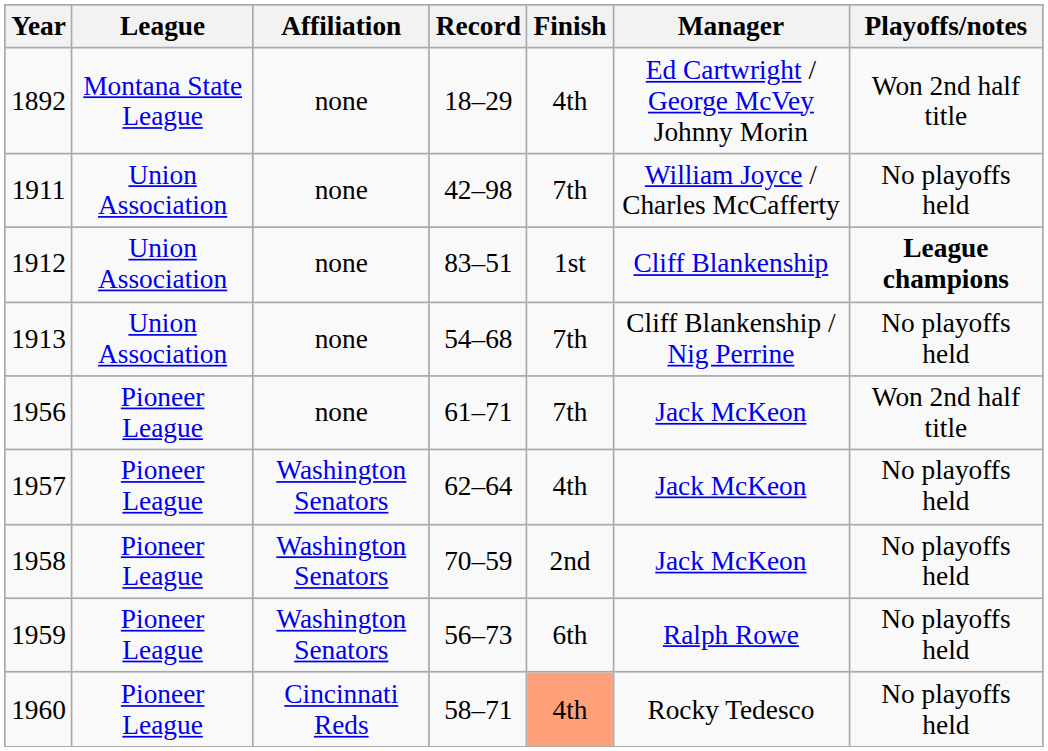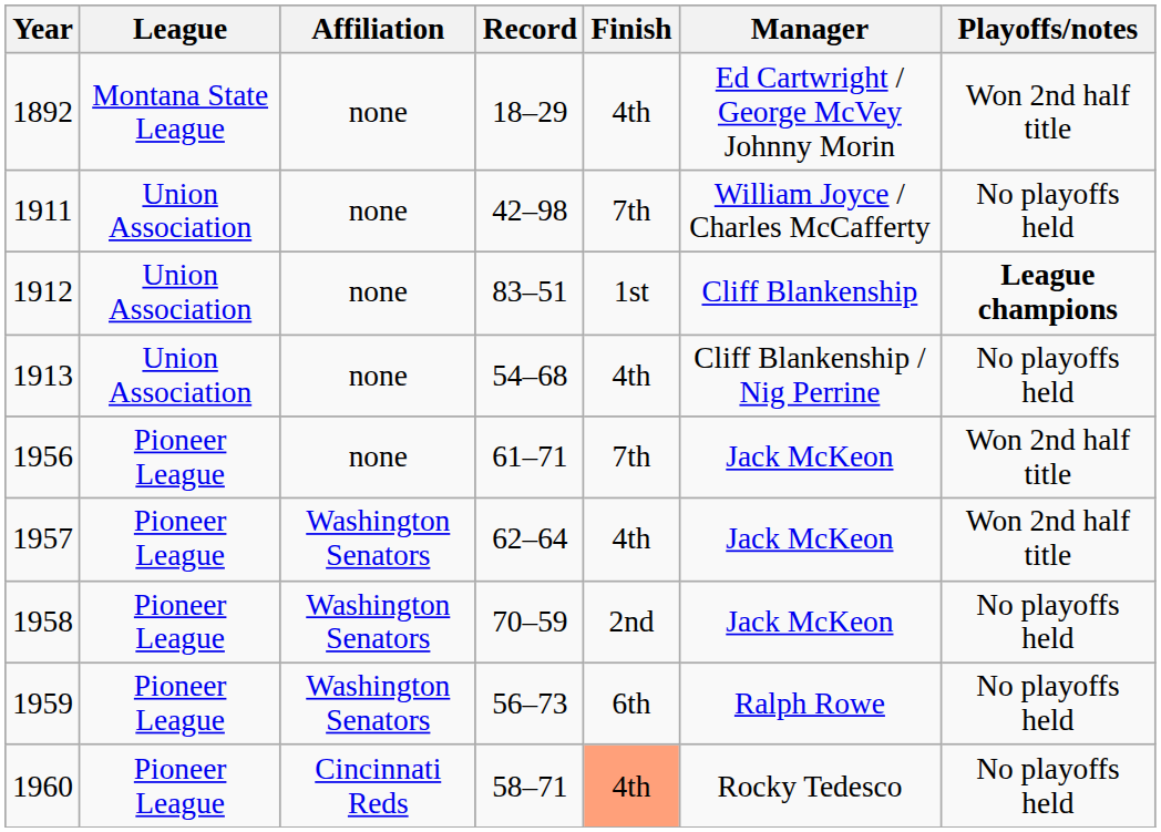1913 | Finish: 7th -> 4th
1957 | Playoffs/notes: No playoffs held -> Won 2nd half title
